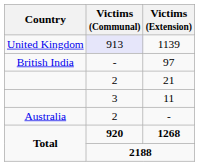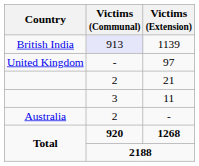1139 | Country: United Kingdom -> British India
97 | Country: British India -> United Kingdom
